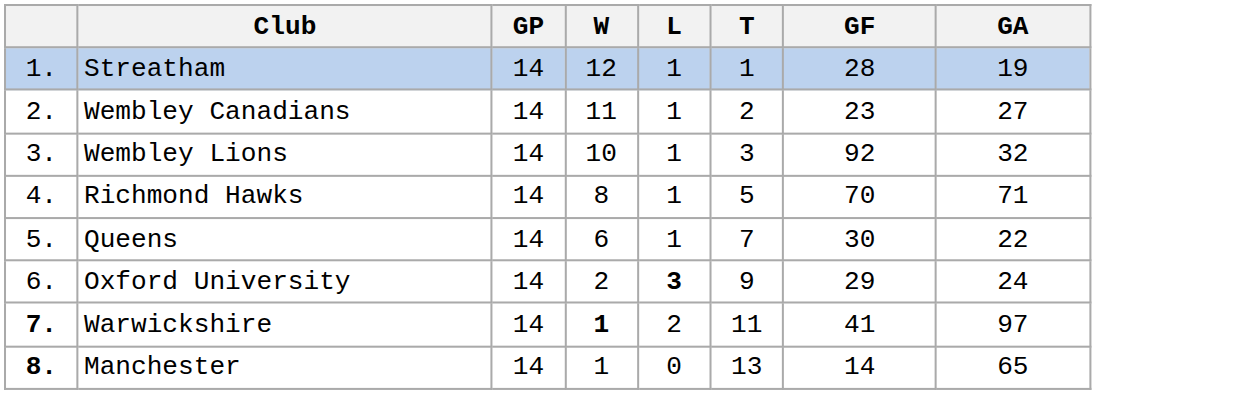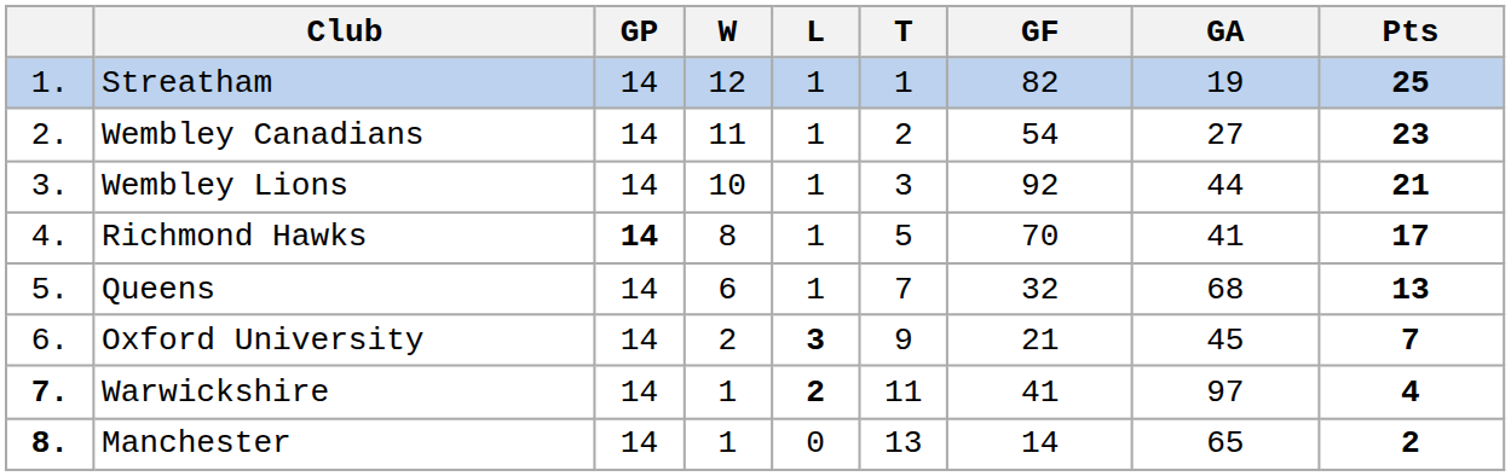+ column: Pts | 25 | 23 | 21 | 17 | 13 | 7 | 4 | 2
Streatham | GF: 28 -> 82
Wembley Canadians | GF: 23 -> 54
Wembley Lions | GA: 32 -> 44
Richmond Hawks | GP: normal -> bold
Richmond Hawks | GA: 71 -> 41
Queens | GF: 30 -> 32
Queens | GA: 22 -> 68
Oxford University | GF: 29 -> 21
Oxford University | GA: 24 -> 45
Warwickshire | W: bold -> normal
Warwickshire | L: normal -> bold
